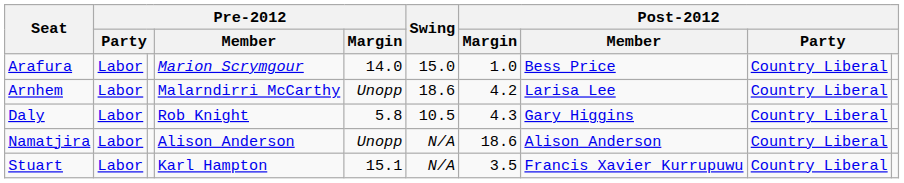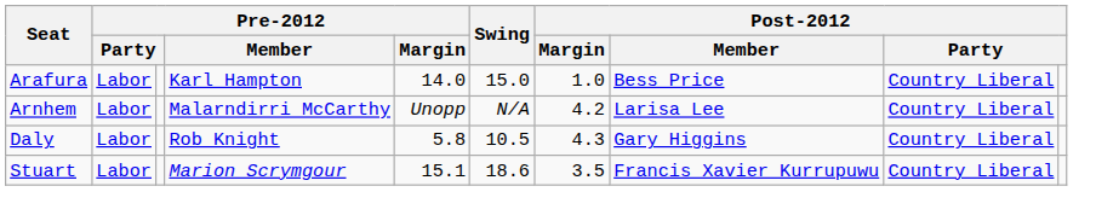Arafura | Pre-2012 / Member: Marion Scrymgour -> Karl Hampton
Arnhem | Swing: 18.6 -> N/A
- row: Namatjira | Labor | Alison Anderson | Unopp | N/A | 18.6 | Alison Anderson | Country Liberal
Stuart | Pre-2012 / Member: Karl Hampton -> Marion Scrymgour
Stuart | Swing: N/A -> 18.6
